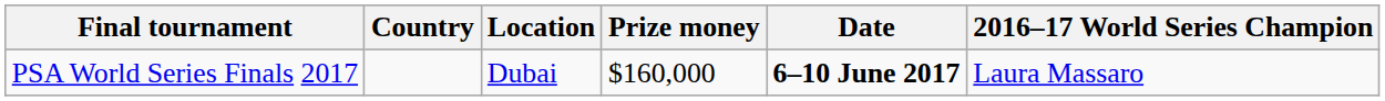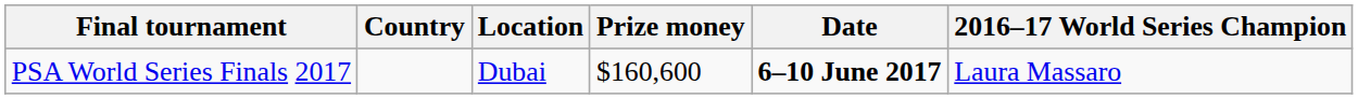PSA World Series Finals 2017 | Prize money: $160,000 -> $160,600
